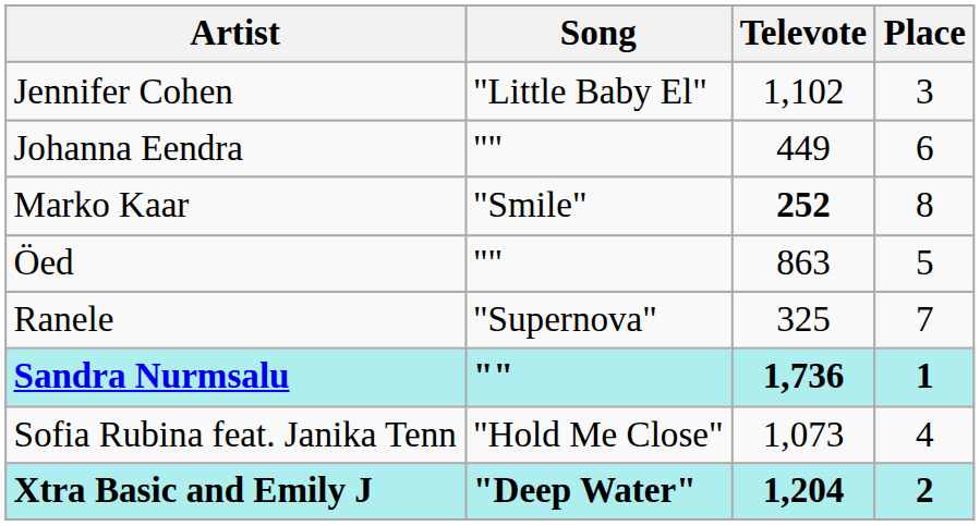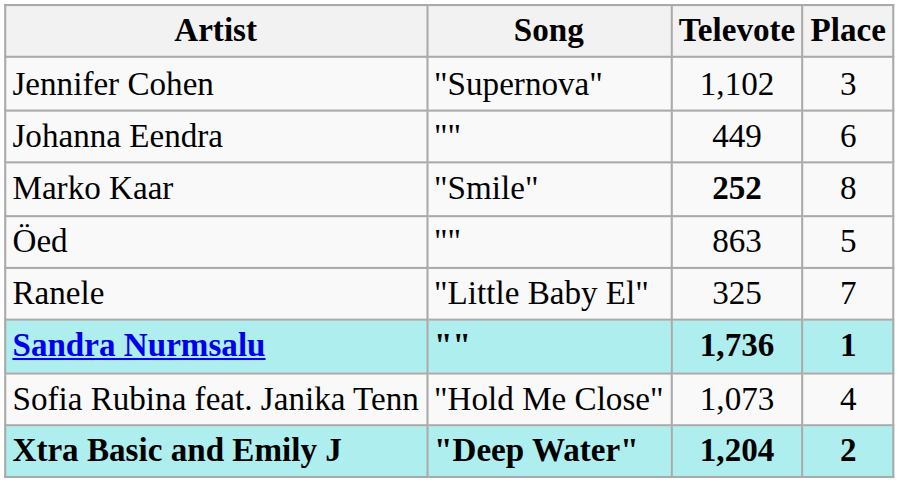Jennifer Cohen | Song: "Little Baby El" -> "Supernova"
Ranele | Song: "Supernova" -> "Little Baby El"
